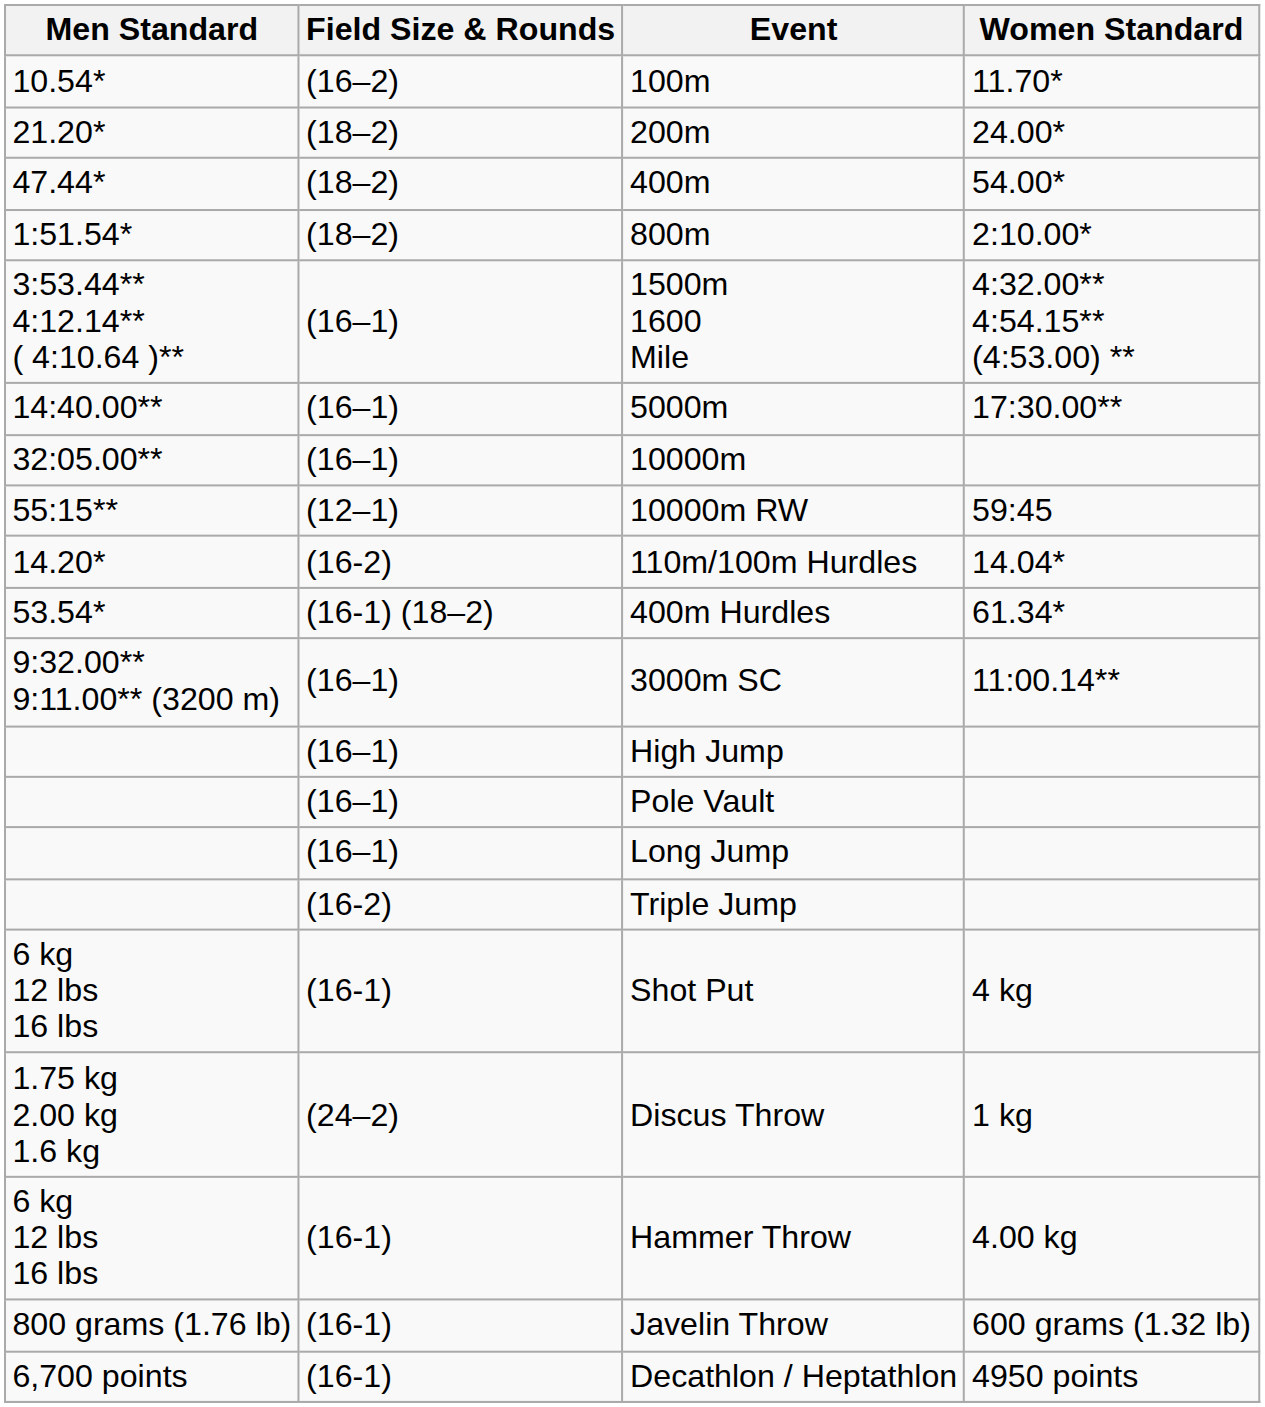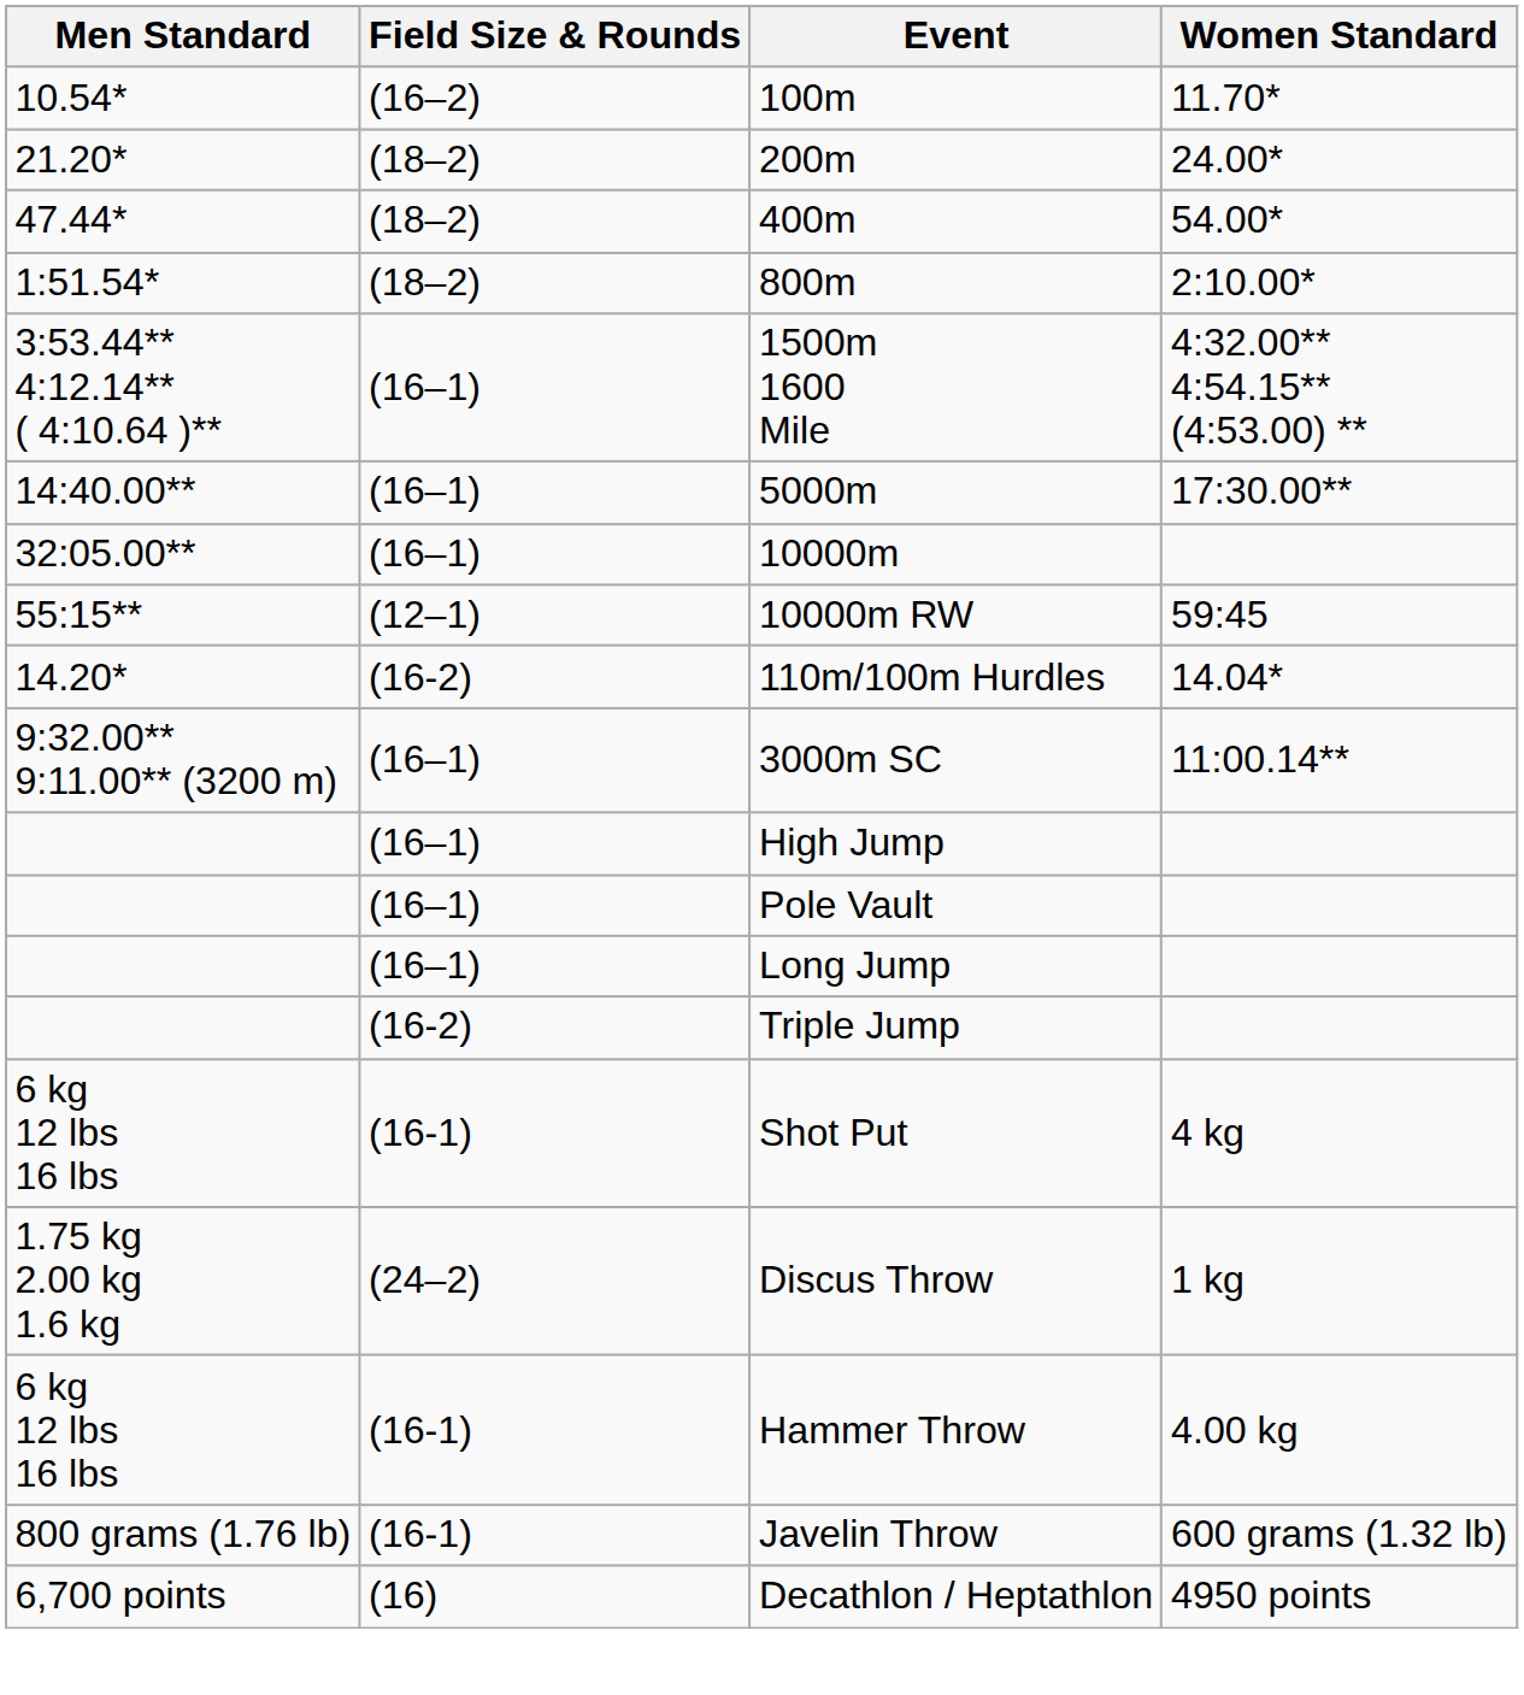- row: 53.54* | (16-1) (18–2) | 400m Hurdles | 61.34*
Decathlon / Heptathlon | Field Size & Rounds: (16-1) -> (16)
